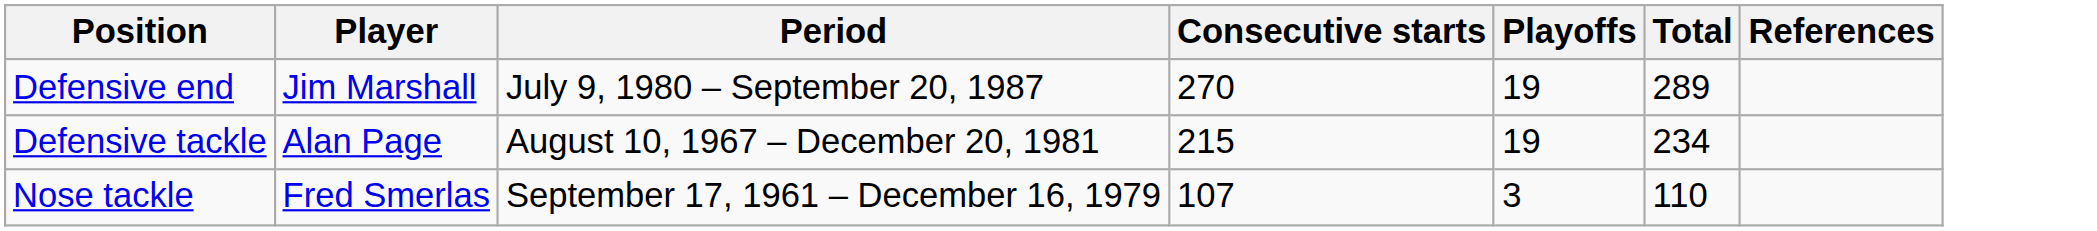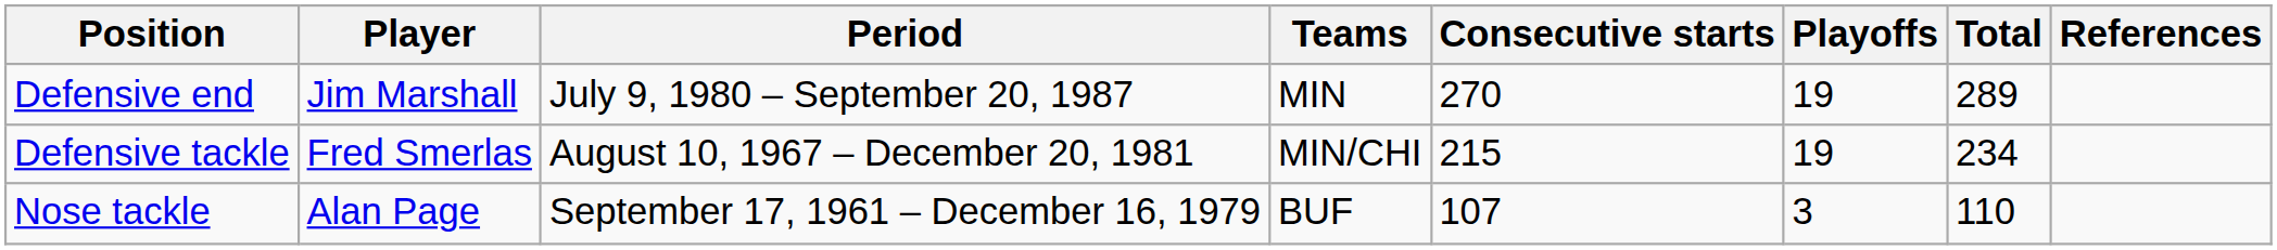+ column: Teams | MIN | MIN/CHI | BUF
Defensive tackle | Player: Alan Page -> Fred Smerlas
Nose tackle | Player: Fred Smerlas -> Alan Page
